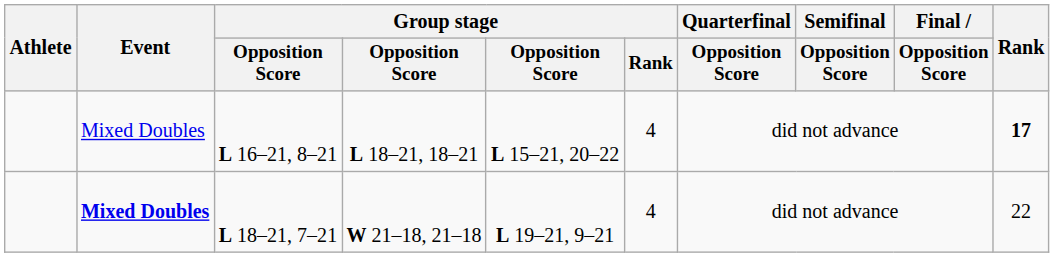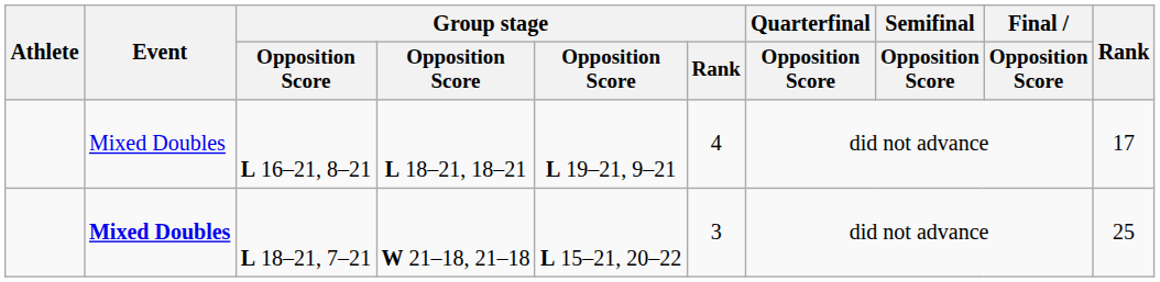L 16–21, 8–21 | column 5: L 15–21, 20–22 -> L 19–21, 9–21
L 16–21, 8–21 | Rank: bold -> normal
L 18–21, 7–21 | column 5: L 19–21, 9–21 -> L 15–21, 20–22
L 18–21, 7–21 | Group stage / Rank: 4 -> 3
L 18–21, 7–21 | Rank: 22 -> 25
